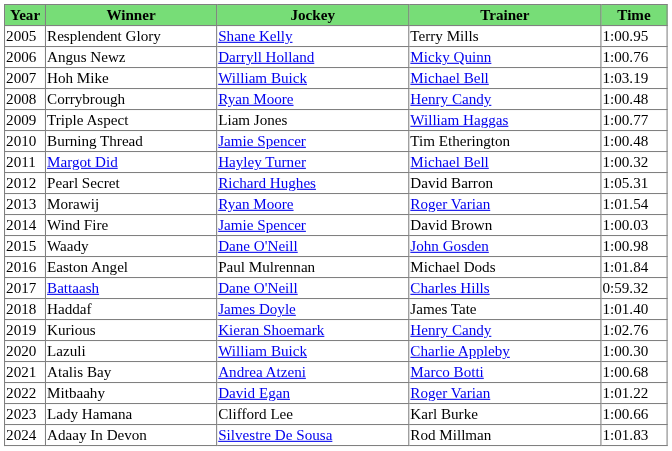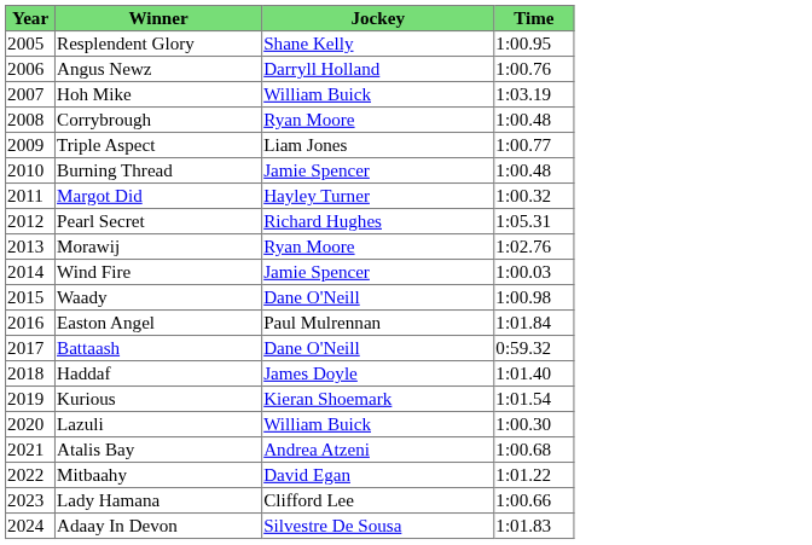- column: Trainer | Terry Mills | Micky Quinn | Michael Bell | Henry Candy | William Haggas | Tim Etherington | Michael Bell | David Barron | Roger Varian | David Brown | John Gosden | Michael Dods | Charles Hills | James Tate | Henry Candy | Charlie Appleby | Marco Botti | Roger Varian | Karl Burke | Rod Millman
Morawij | Time: 1:01.54 -> 1:02.76
Kurious | Time: 1:02.76 -> 1:01.54
